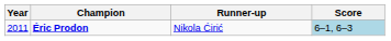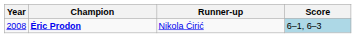Éric Prodon | Year: 2011 -> 2008
